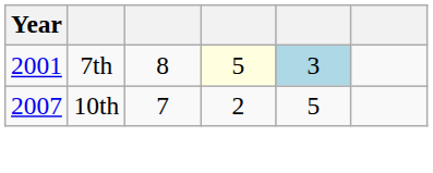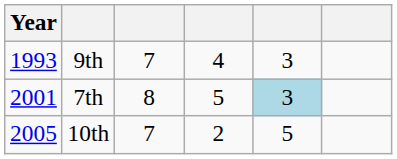+ row: 1993 | 9th | 7 | 4 | 3
7th | column 4: lightyellow background -> no background
10th | Year: 2007 -> 2005
